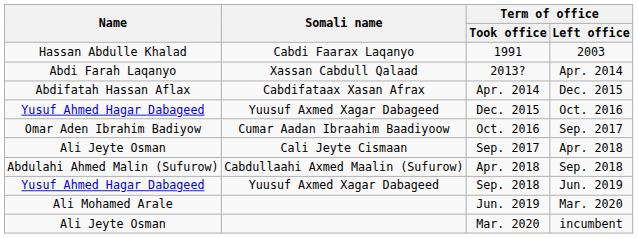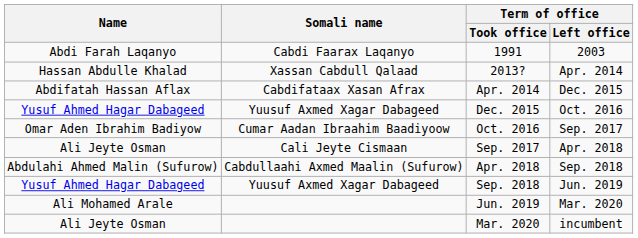1991 | Name: Hassan Abdulle Khalad -> Abdi Farah Laqanyo
2013? | Name: Abdi Farah Laqanyo -> Hassan Abdulle Khalad
